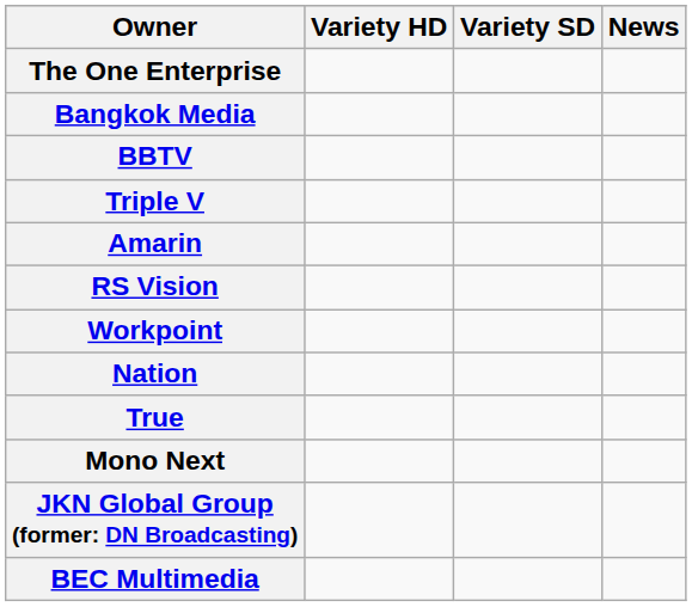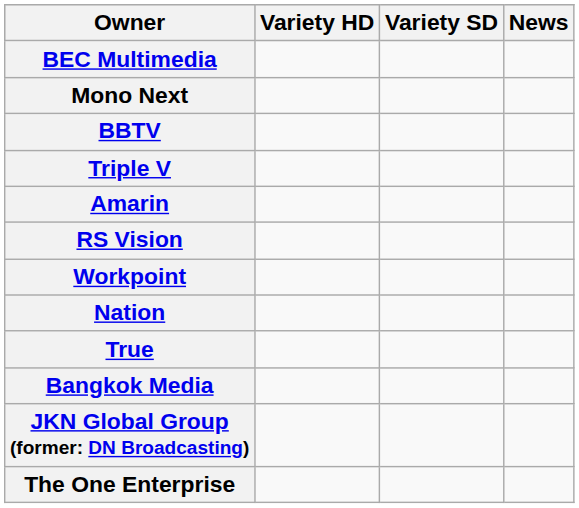rows swapped: The One Enterprise <-> BEC Multimedia
rows swapped: Bangkok Media <-> Mono Next
